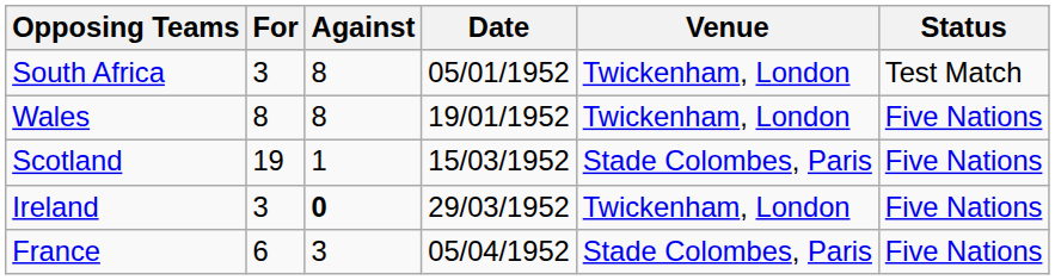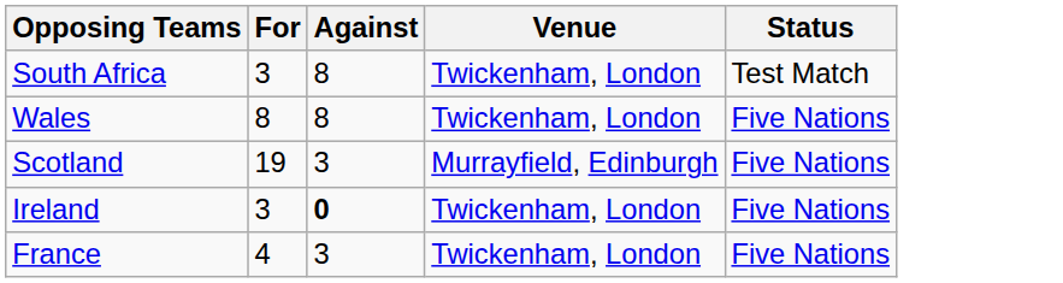- column: Date | 05/01/1952 | 19/01/1952 | 15/03/1952 | 29/03/1952 | 05/04/1952
Scotland | Against: 1 -> 3
Scotland | Venue: Stade Colombes, Paris -> Murrayfield, Edinburgh
France | For: 6 -> 4
France | Venue: Stade Colombes, Paris -> Twickenham, London
